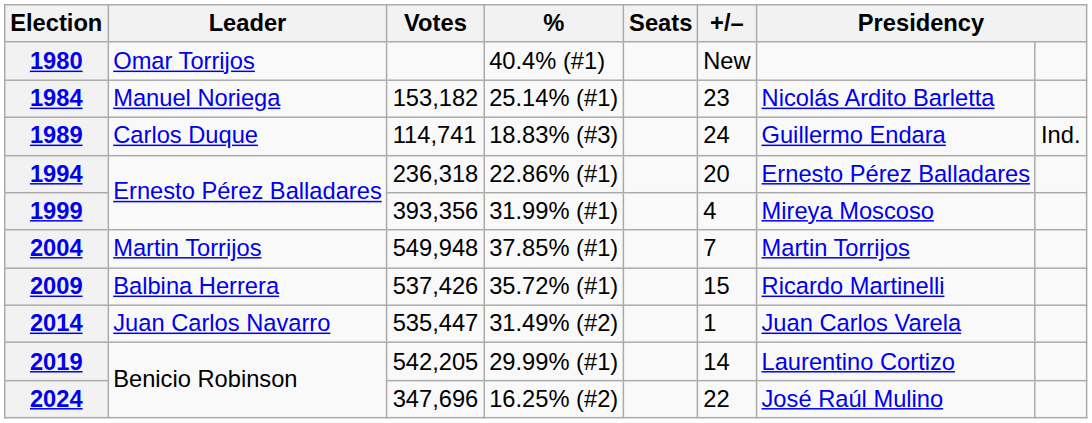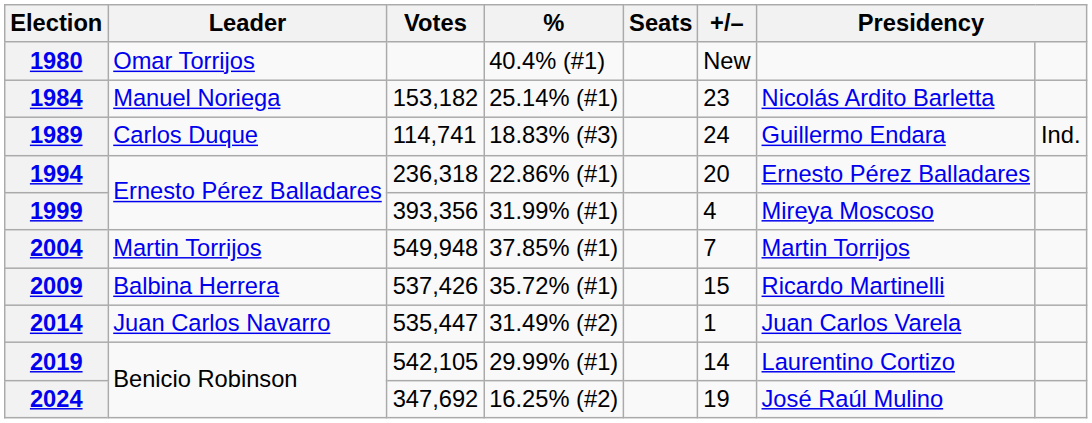2019 | Votes: 542,205 -> 542,105
2024 | Votes: 347,696 -> 347,692
2024 | +/–: 22 -> 19
